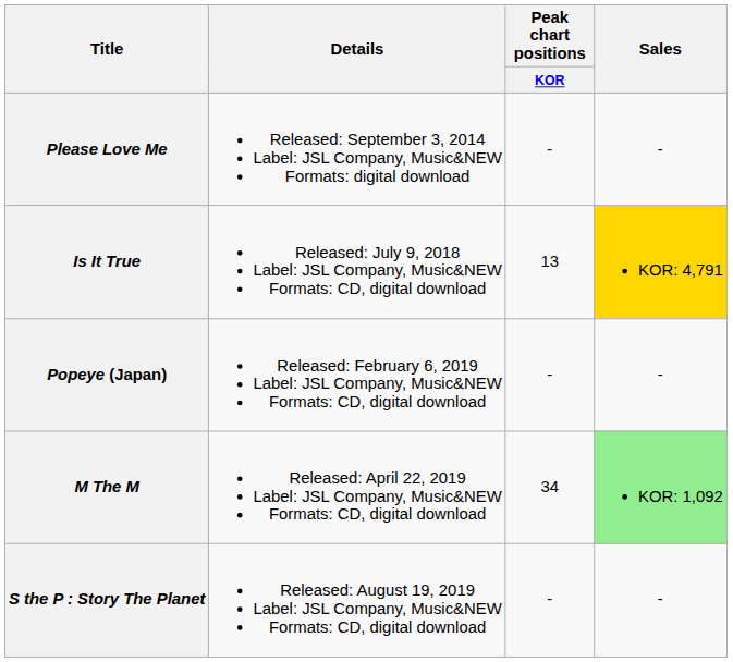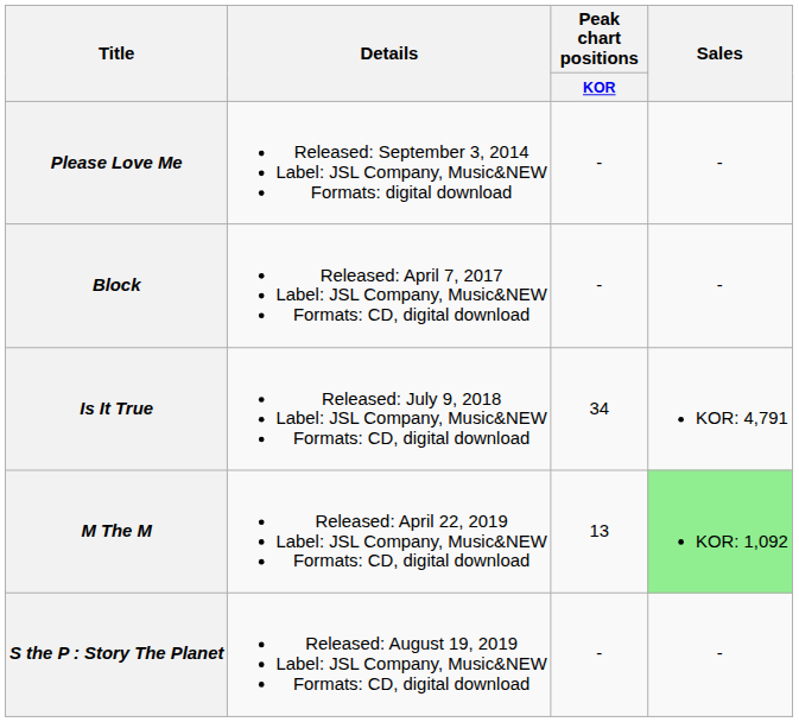+ row: Block | Released: April 7, 2017 Label: JSL Company, Music&NEW Formats: CD, digital download | - | -
Is It True | Peak chart positions / KOR: 13 -> 34
Is It True | Sales: gold background -> no background
- row: Popeye (Japan) | Released: February 6, 2019 Label: JSL Company, Music&NEW Formats: CD, digital download | - | -
M The M | Peak chart positions / KOR: 34 -> 13
